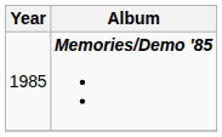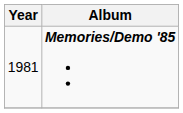Memories/Demo '85 | Year: 1985 -> 1981
